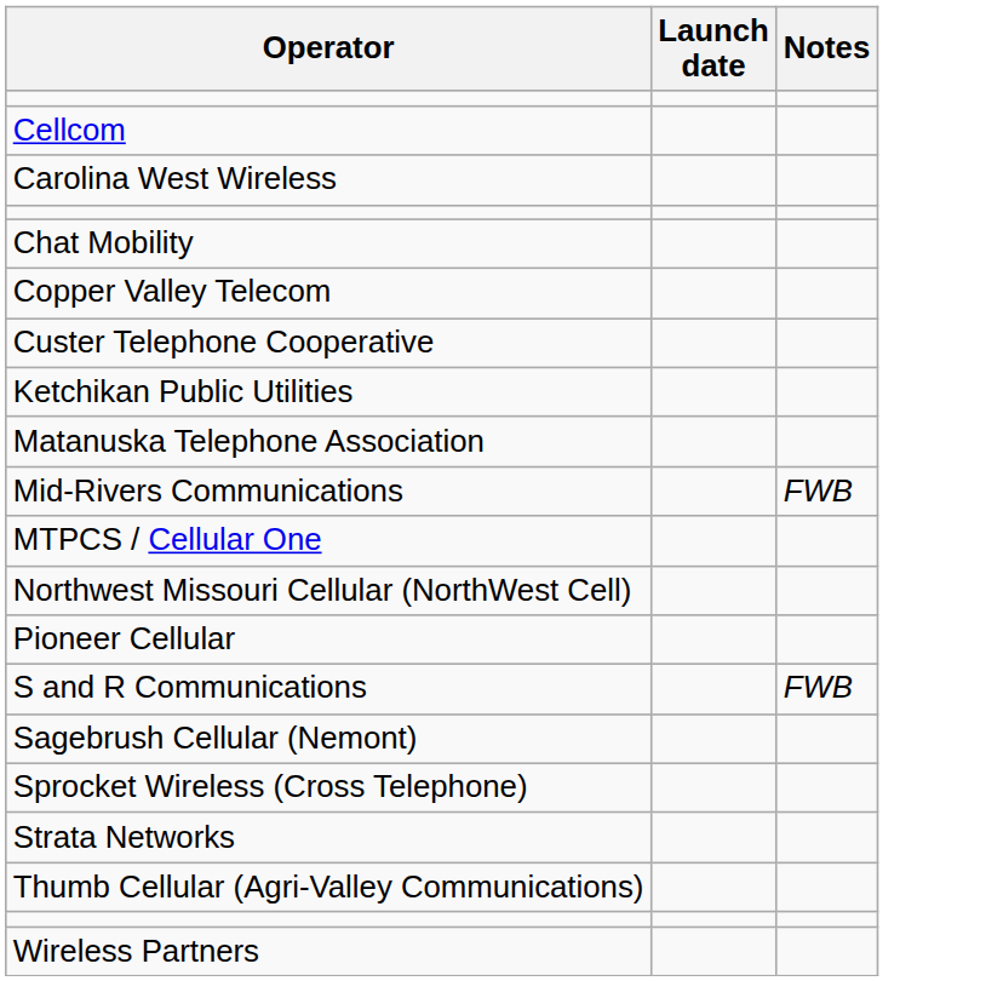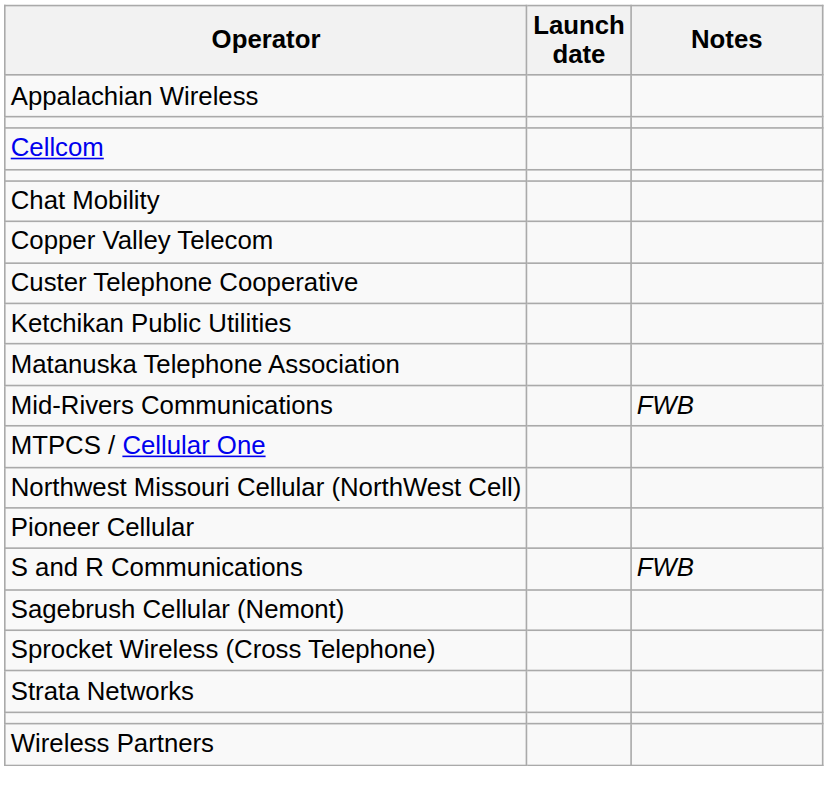+ row: Appalachian Wireless
- row: Carolina West Wireless
- row: Thumb Cellular (Agri-Valley Communications)
